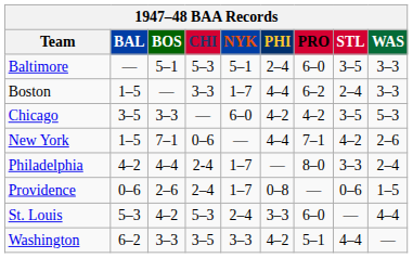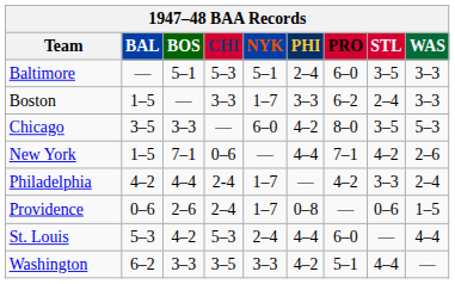Boston | PHI: 4–4 -> 3–3
Chicago | PRO: 4–2 -> 8–0
Philadelphia | PRO: 8–0 -> 4–2
St. Louis | PHI: 3–3 -> 4–4
